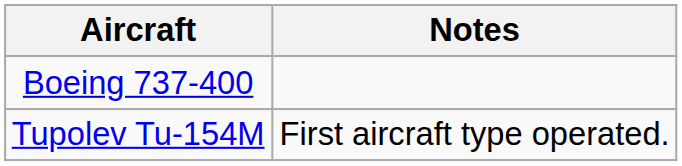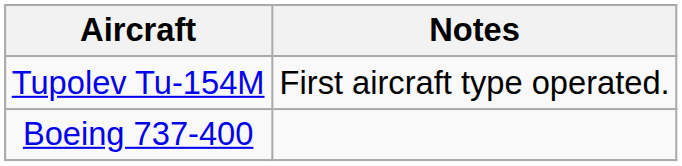rows swapped: Boeing 737-400 <-> Tupolev Tu-154M
